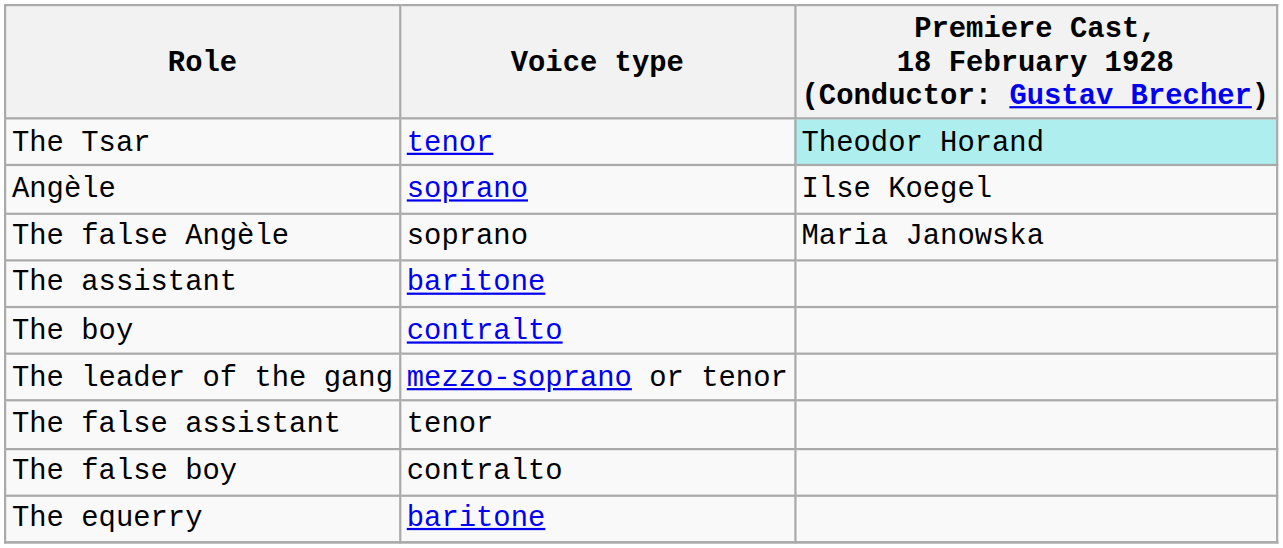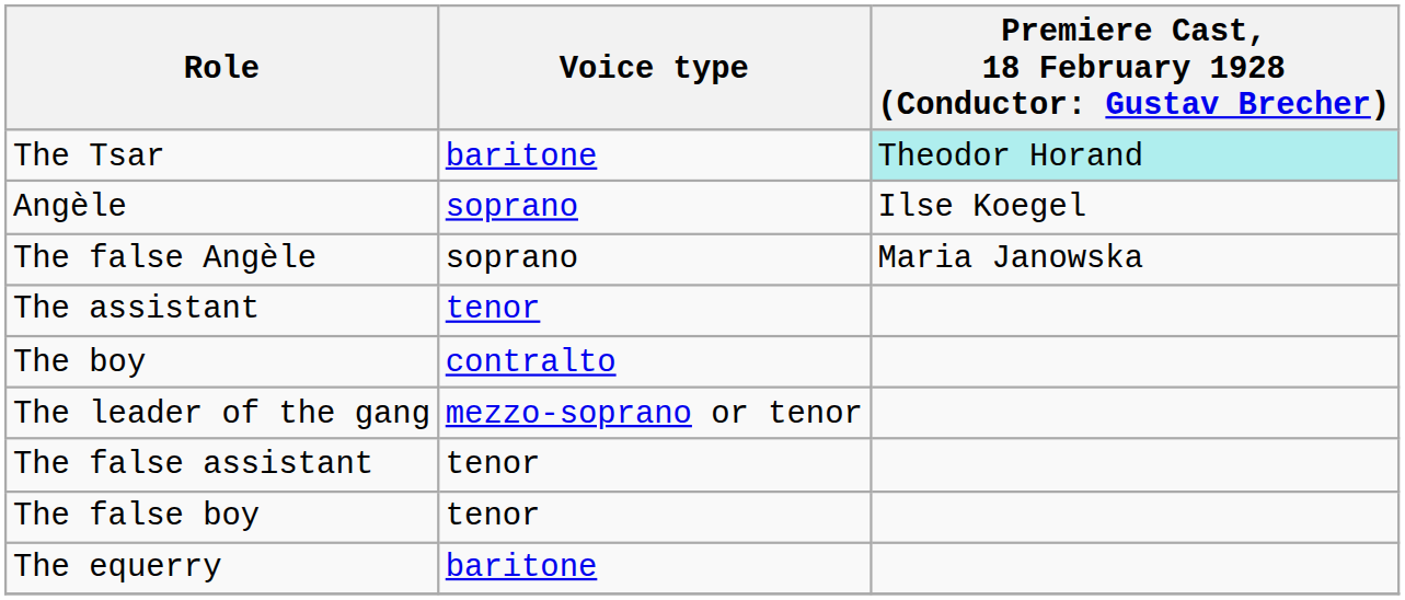The Tsar | Voice type: tenor -> baritone
The assistant | Voice type: baritone -> tenor
The false boy | Voice type: contralto -> tenor
